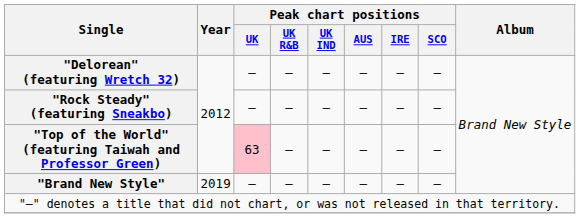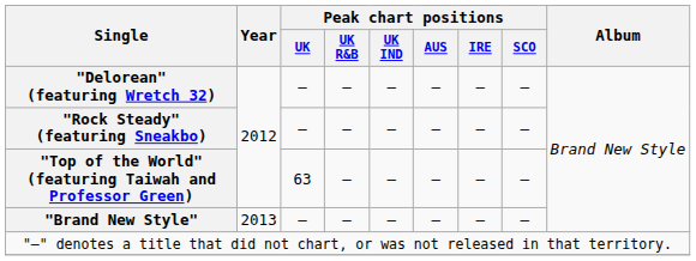"Top of the World" (featuring Taiwah and Professor Green) | Peak chart positions / UK: pink background -> no background
"Brand New Style" | Year: 2019 -> 2013
